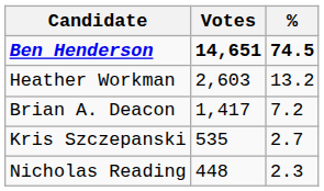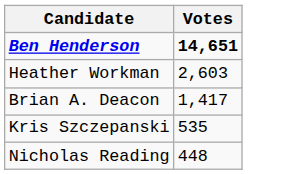- column: % | 74.5 | 13.2 | 7.2 | 2.7 | 2.3
